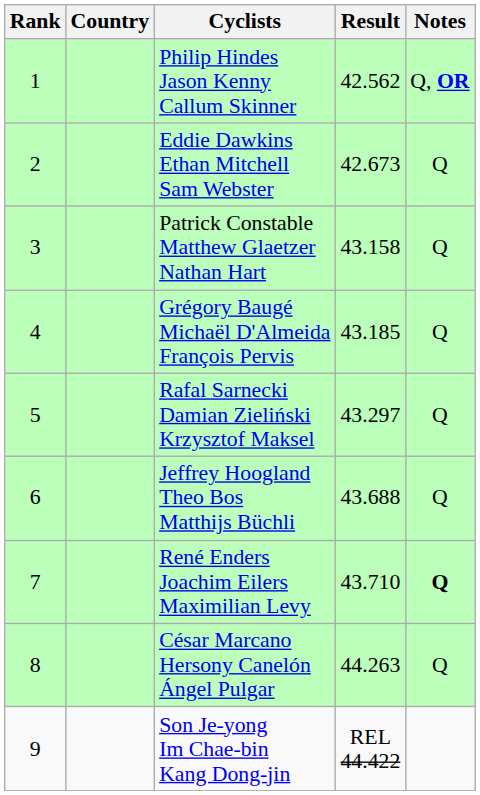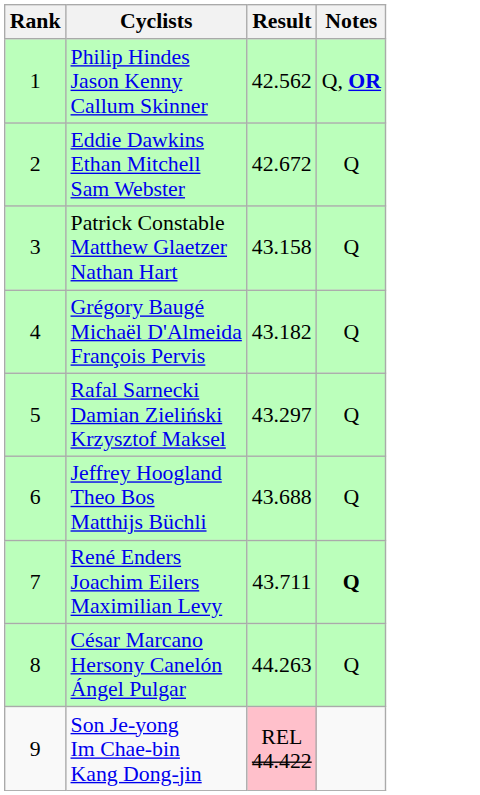- column: Country
Eddie Dawkins Ethan Mitchell Sam Webster | Result: 42.673 -> 42.672
Grégory Baugé Michaël D'Almeida François Pervis | Result: 43.185 -> 43.182
René Enders Joachim Eilers Maximilian Levy | Result: 43.710 -> 43.711
Son Je-yong Im Chae-bin Kang Dong-jin | Result: no background -> pink background
